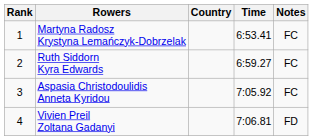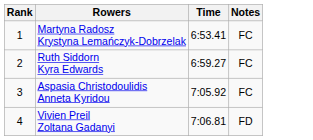- column: Country
